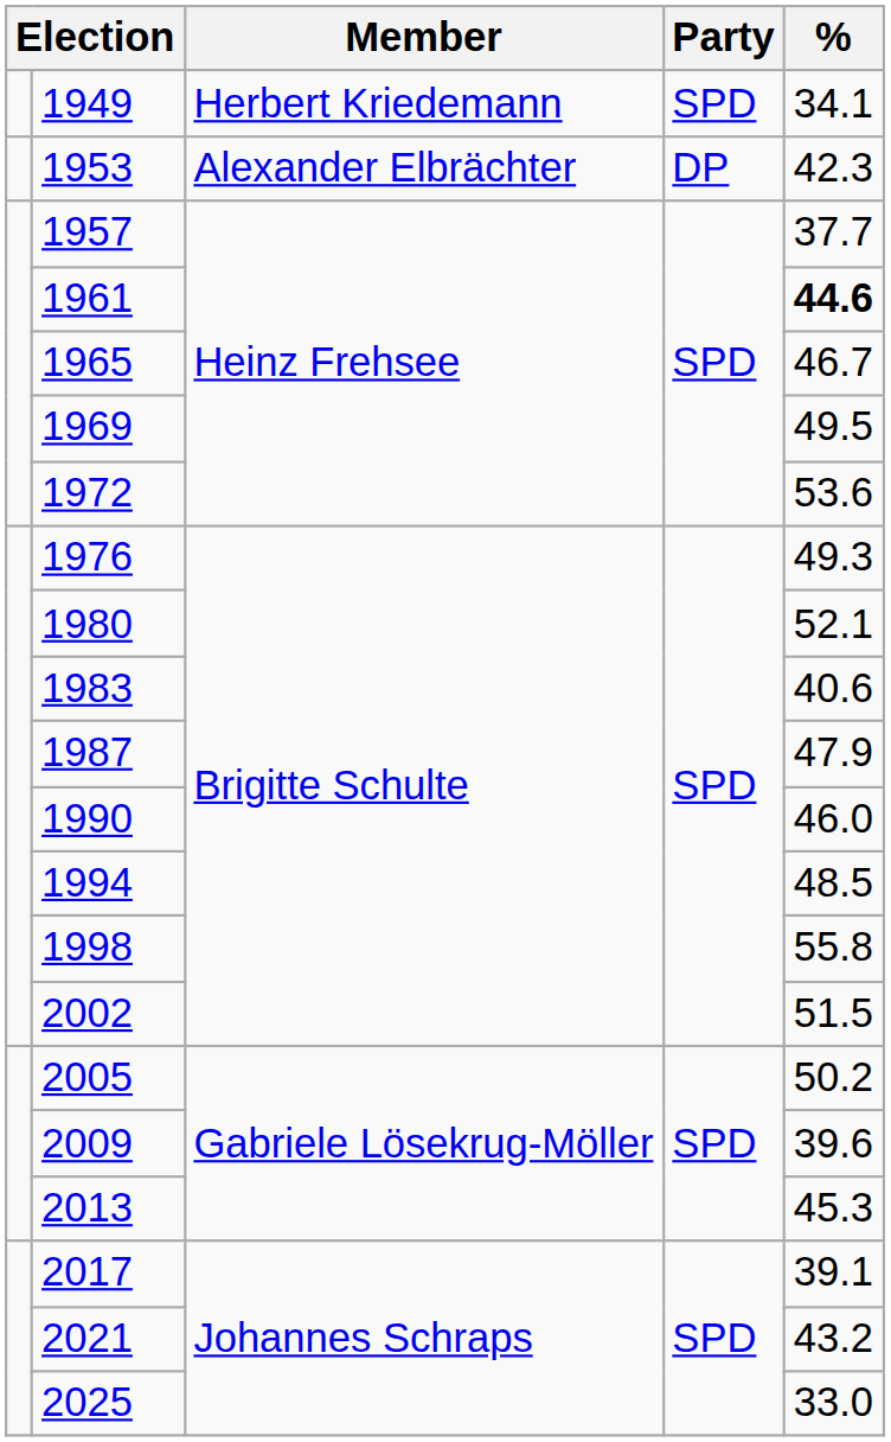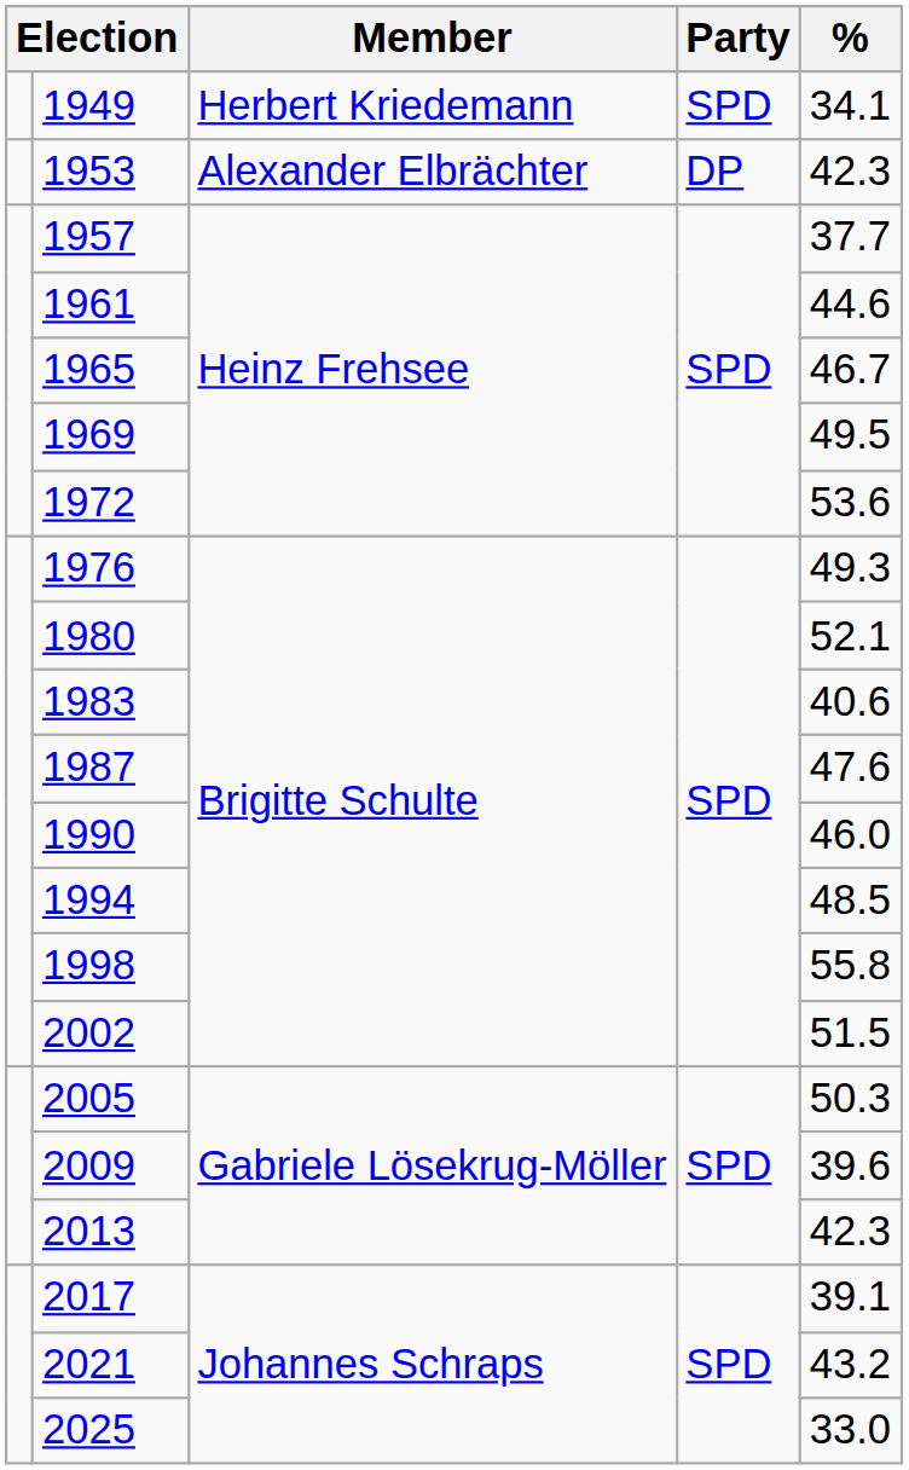1961 | %: bold -> normal
1987 | %: 47.9 -> 47.6
2005 | %: 50.2 -> 50.3
2013 | %: 45.3 -> 42.3
